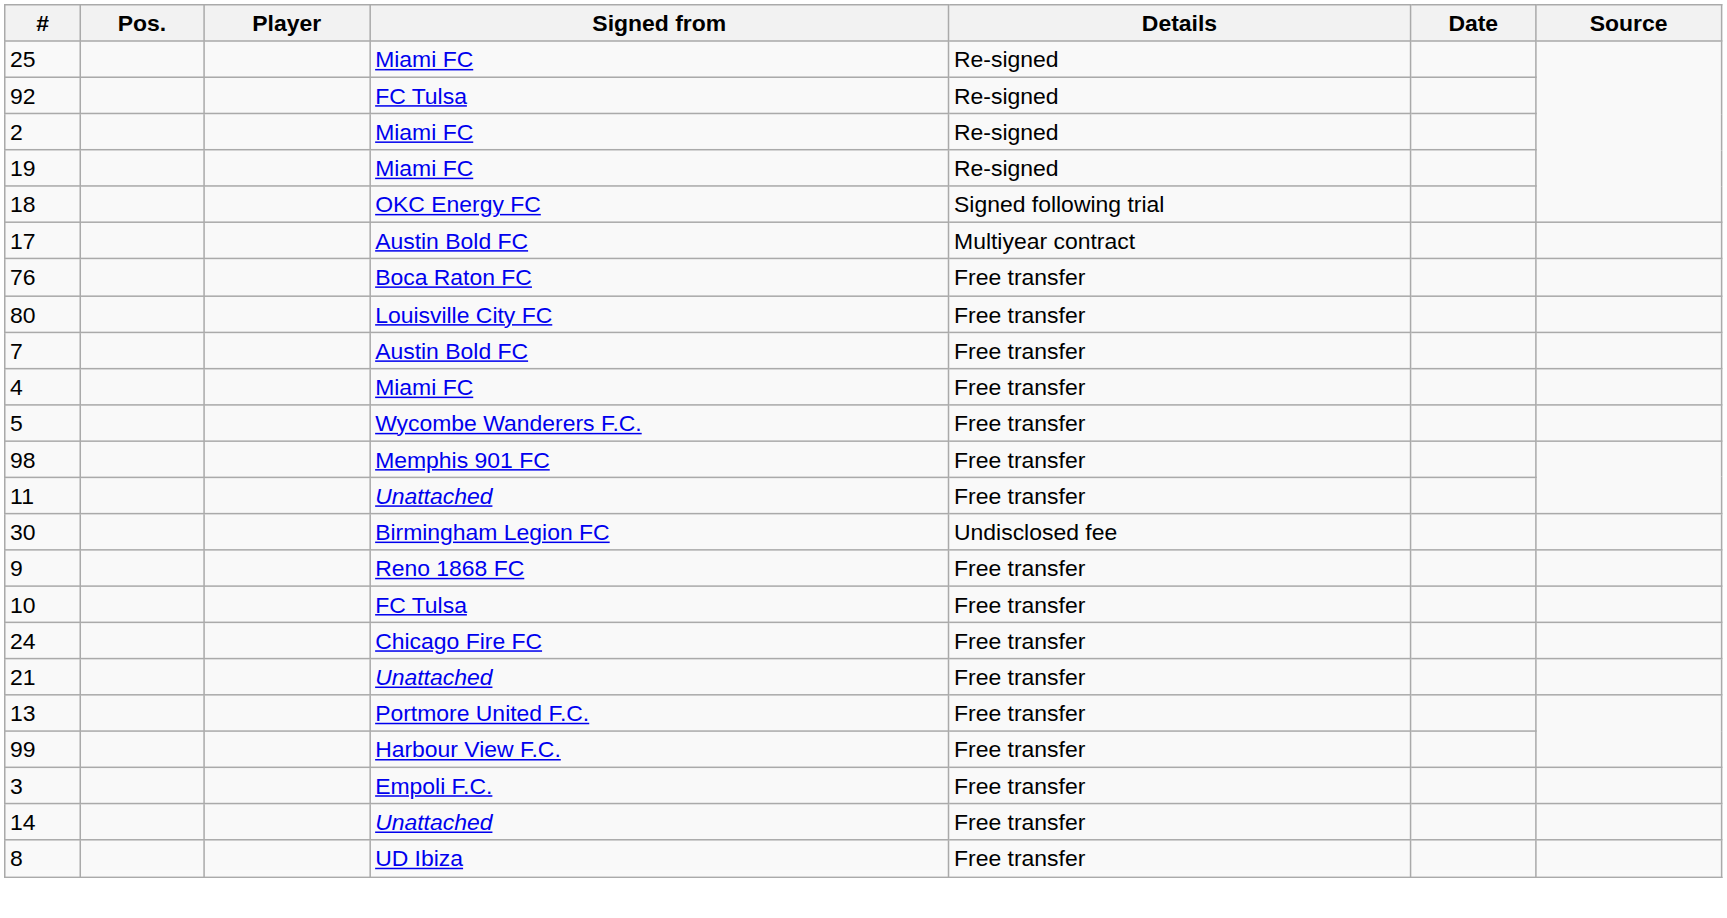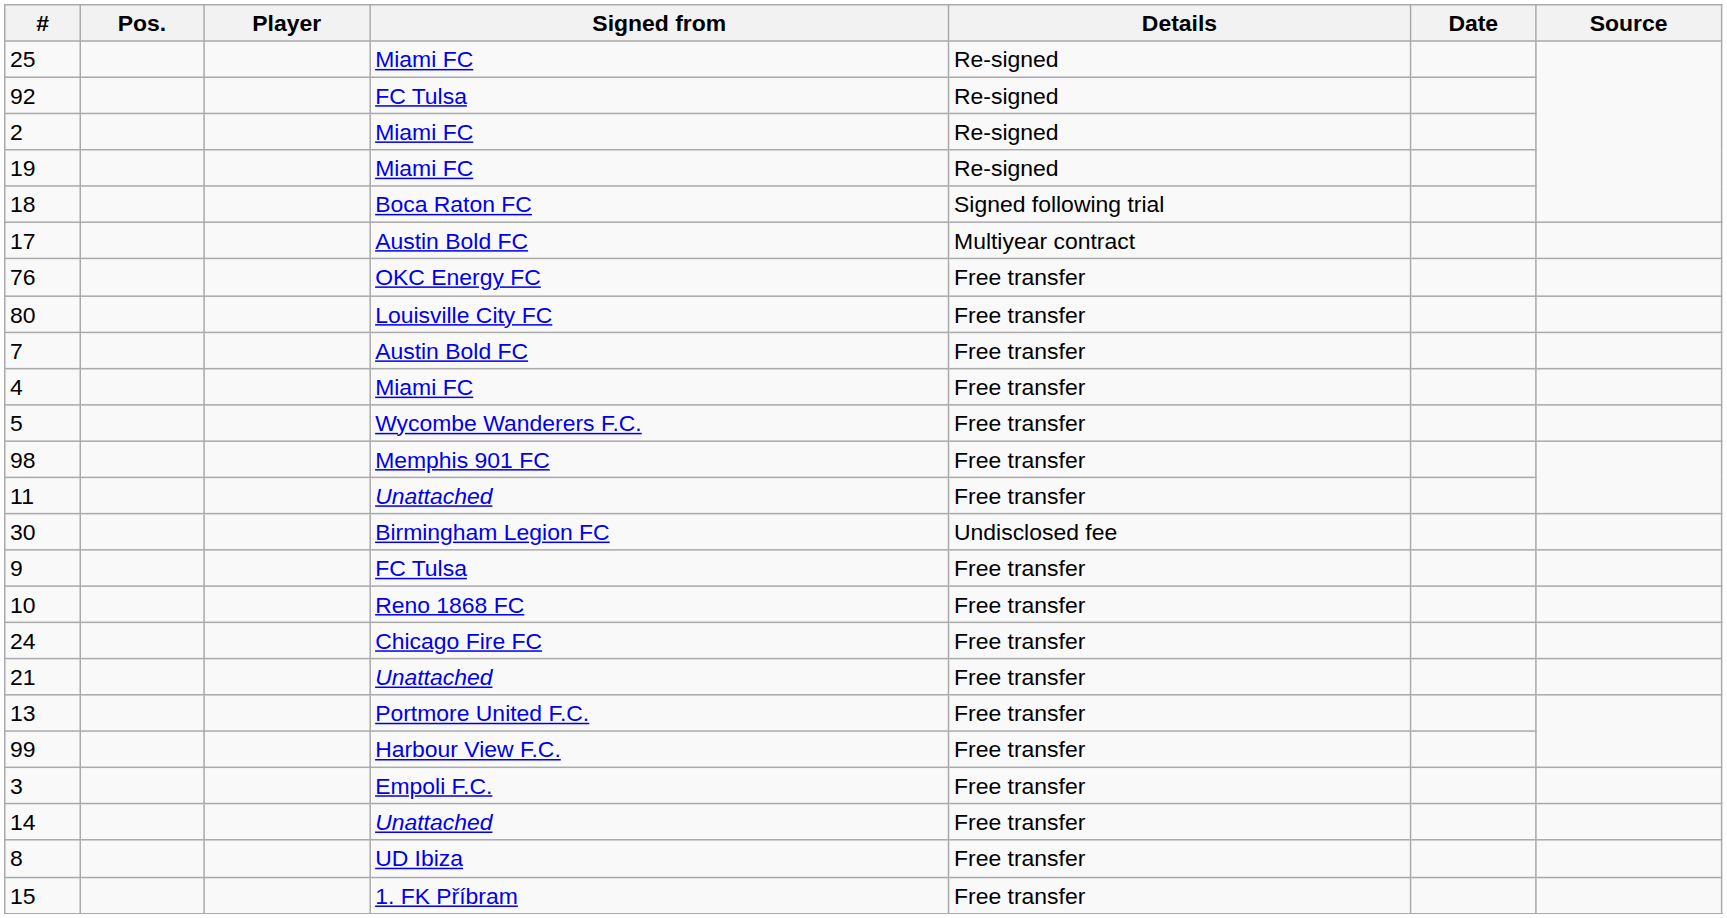18 | Signed from: OKC Energy FC -> Boca Raton FC
76 | Signed from: Boca Raton FC -> OKC Energy FC
9 | Signed from: Reno 1868 FC -> FC Tulsa
10 | Signed from: FC Tulsa -> Reno 1868 FC
+ row: 15 | 1. FK Příbram | Free transfer
